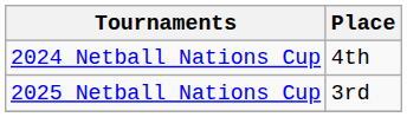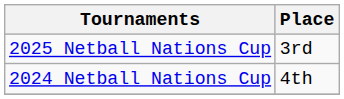rows swapped: 2024 Netball Nations Cup <-> 2025 Netball Nations Cup
